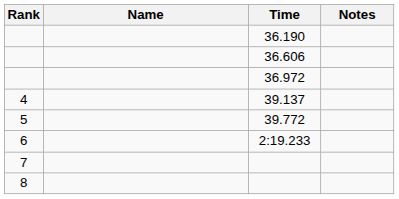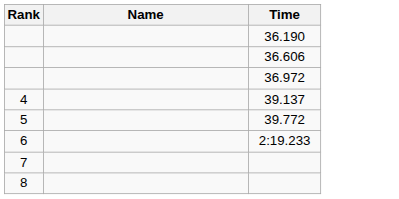- column: Notes
